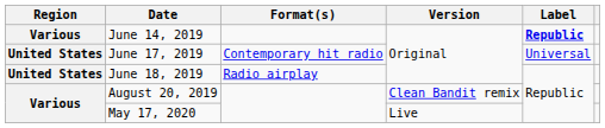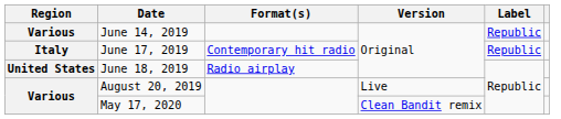June 14, 2019 | Label: bold -> normal
June 17, 2019 | Region: United States -> Italy
June 17, 2019 | Label: Universal -> Republic
August 20, 2019 | Version: Clean Bandit remix -> Live
May 17, 2020 | Version: Live -> Clean Bandit remix
